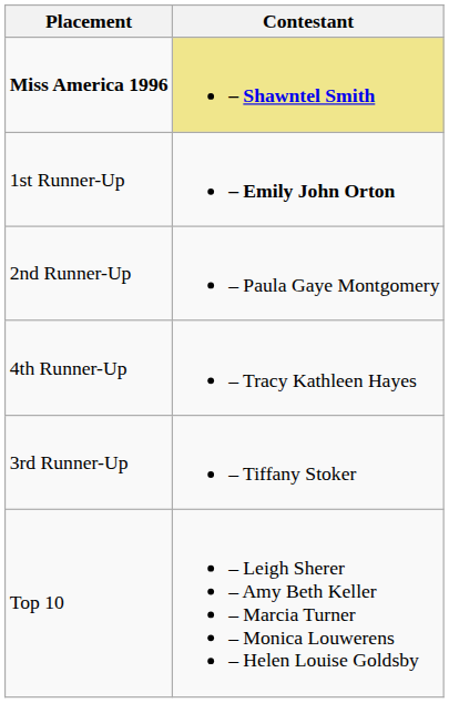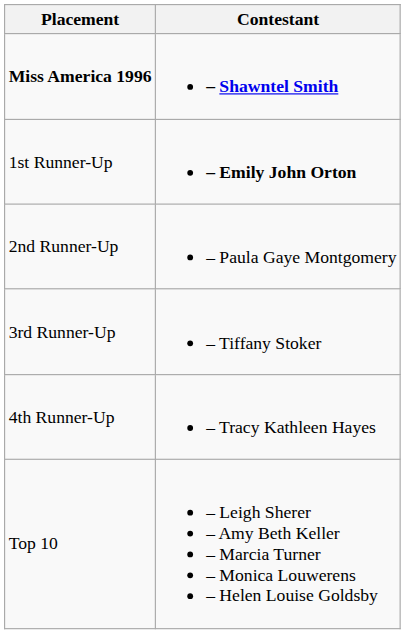Miss America 1996 | Contestant: khaki background -> no background
rows swapped: 3rd Runner-Up <-> 4th Runner-Up
